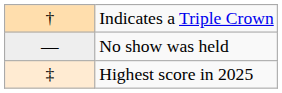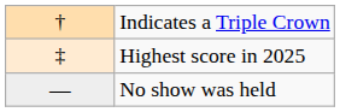rows swapped: Highest score in 2025 <-> No show was held
